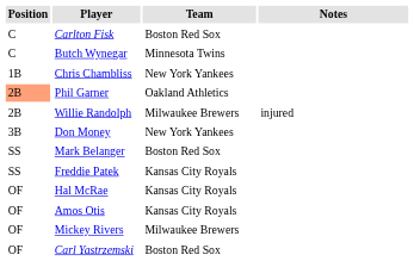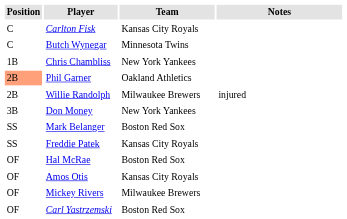Carlton Fisk | Team: Boston Red Sox -> Kansas City Royals
Hal McRae | Team: Kansas City Royals -> Boston Red Sox
